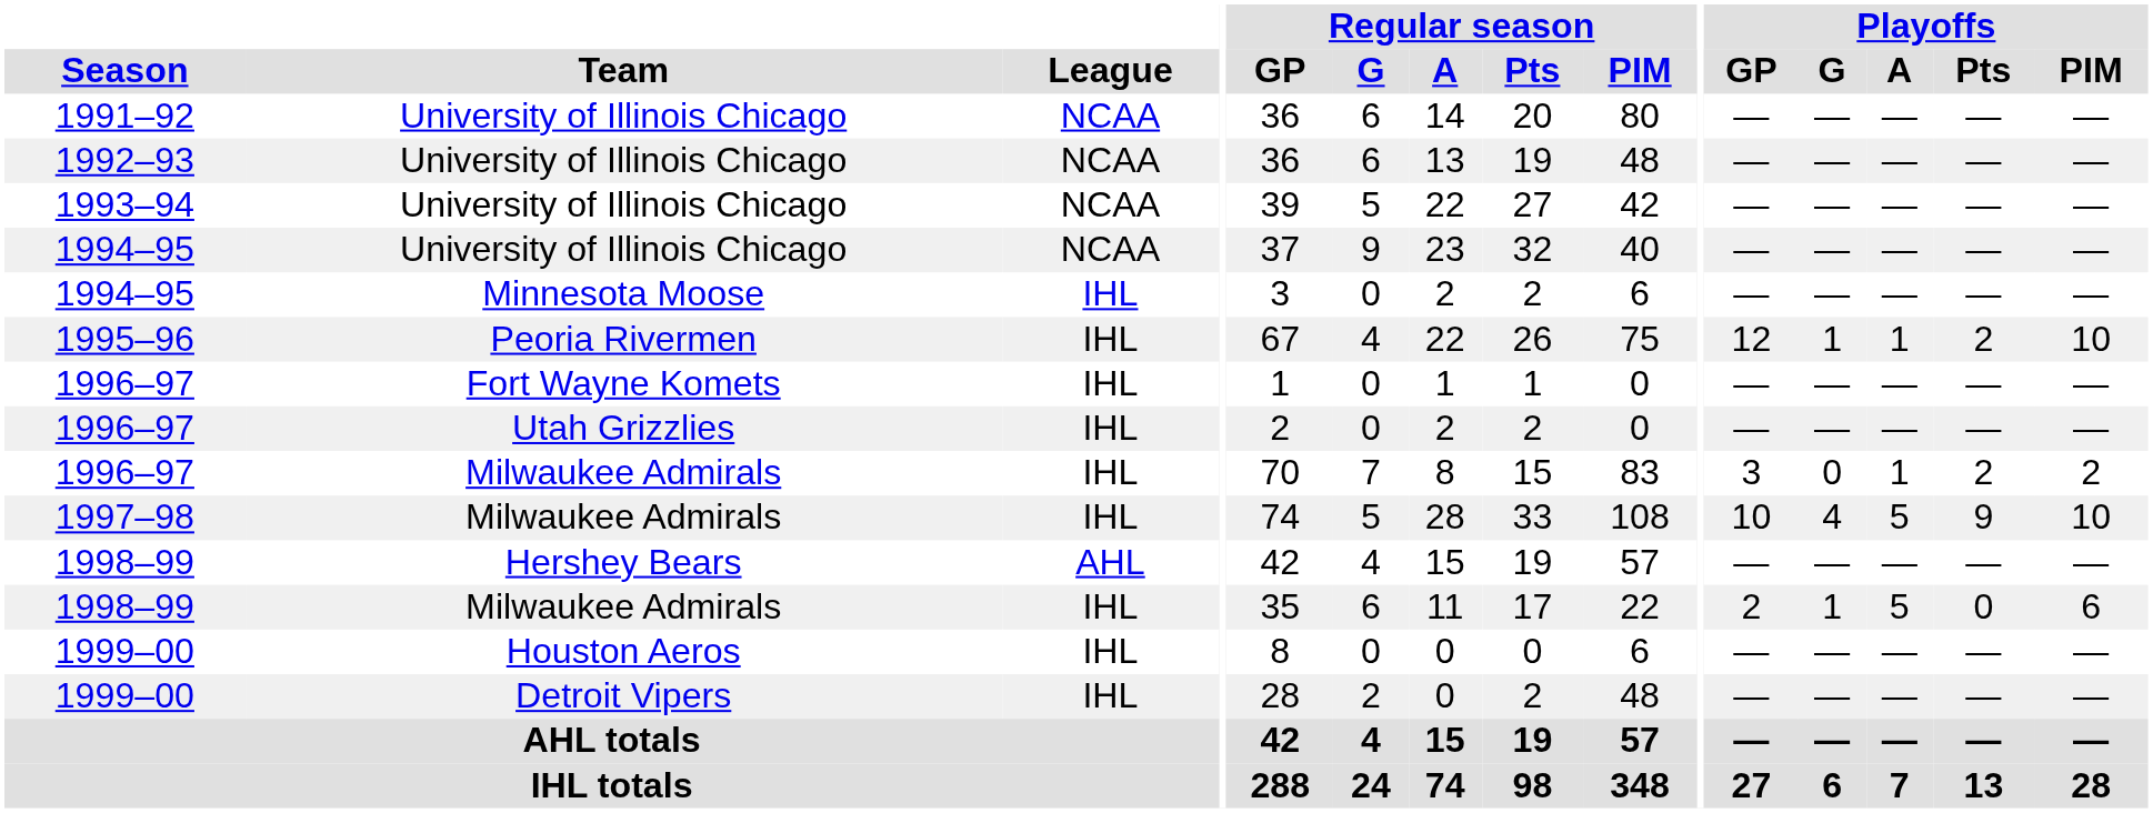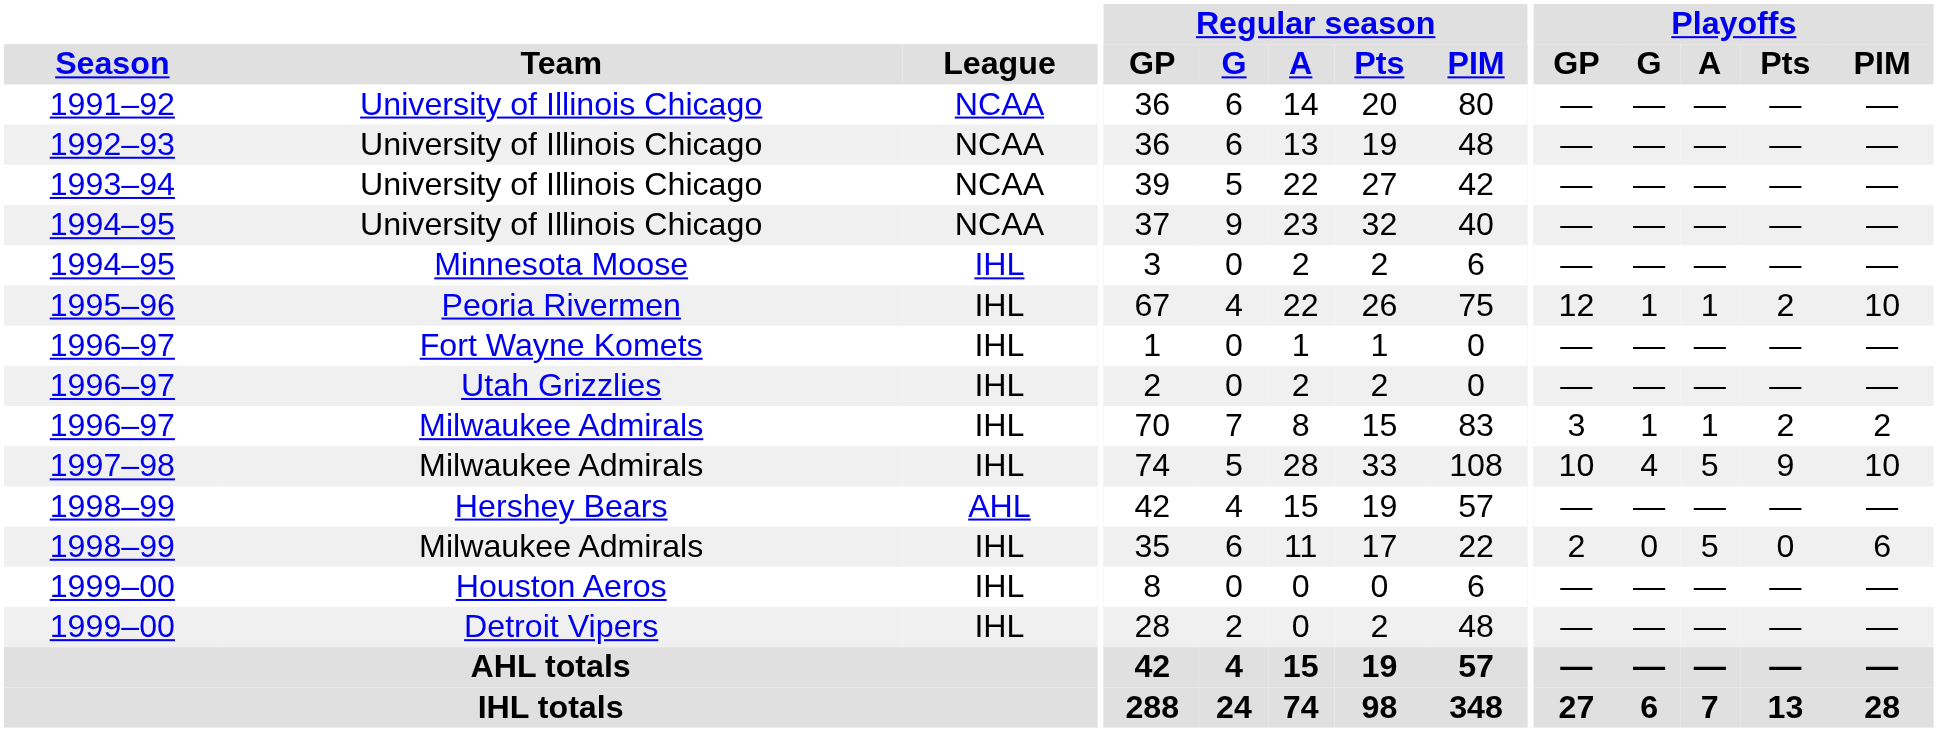1996–97 / Milwaukee Admirals | Playoffs / G: 0 -> 1
1998–99 / Milwaukee Admirals | Playoffs / G: 1 -> 0
